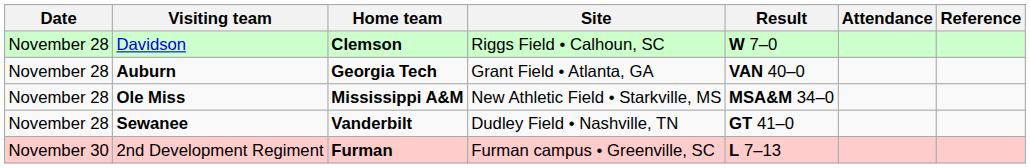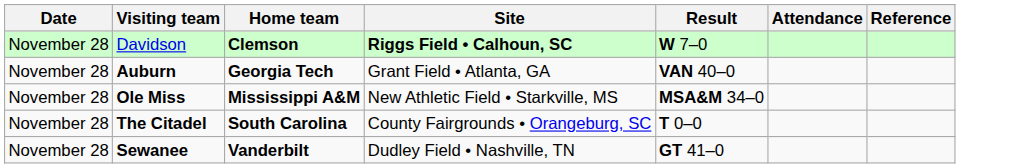Davidson | Site: normal -> bold
+ row: November 28 | The Citadel | South Carolina | County Fairgrounds • Orangeburg, SC | T 0–0
- row: November 30 | 2nd Development Regiment | Furman | Furman campus • Greenville, SC | L 7–13
